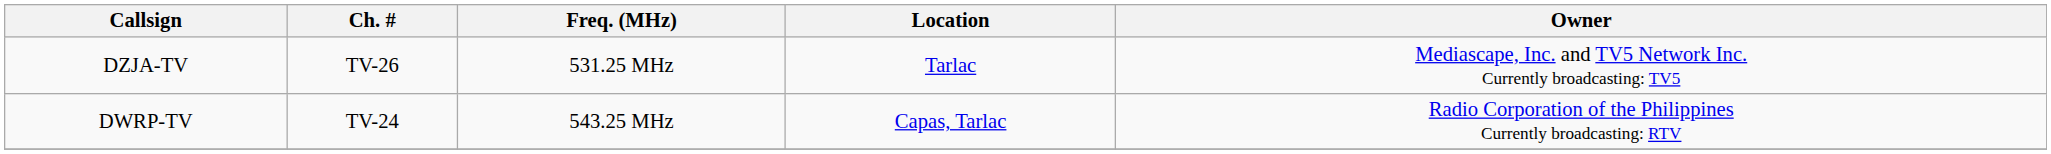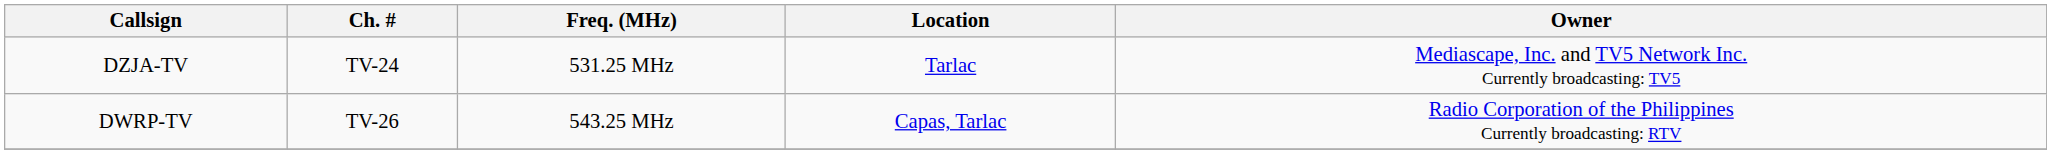DZJA-TV | Ch. #: TV-26 -> TV-24
DWRP-TV | Ch. #: TV-24 -> TV-26
